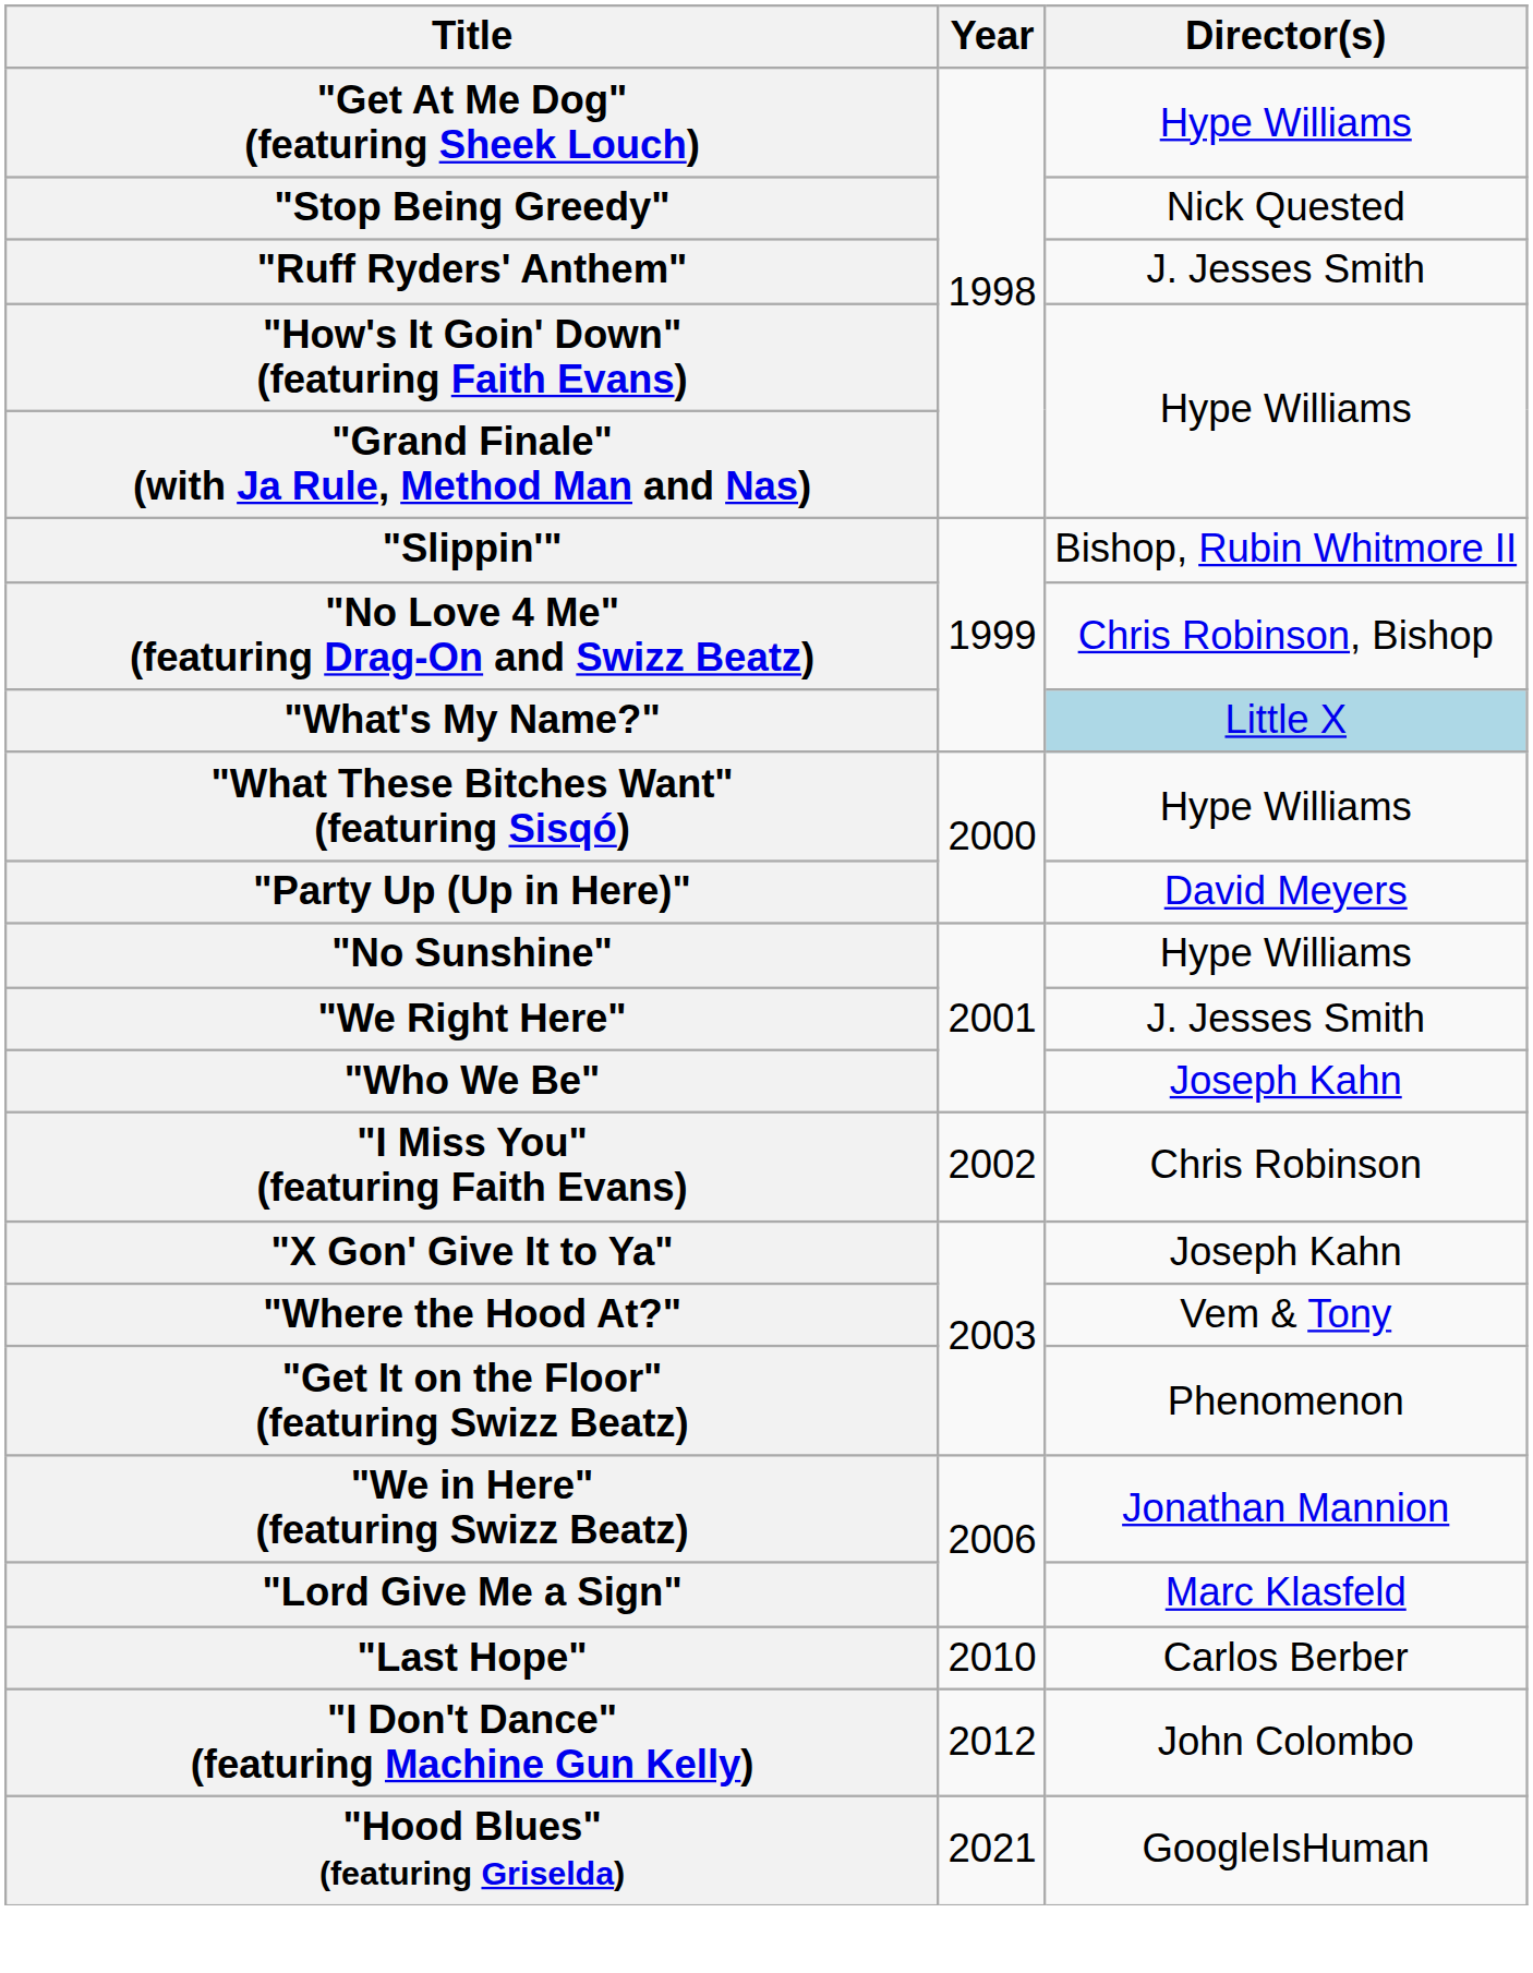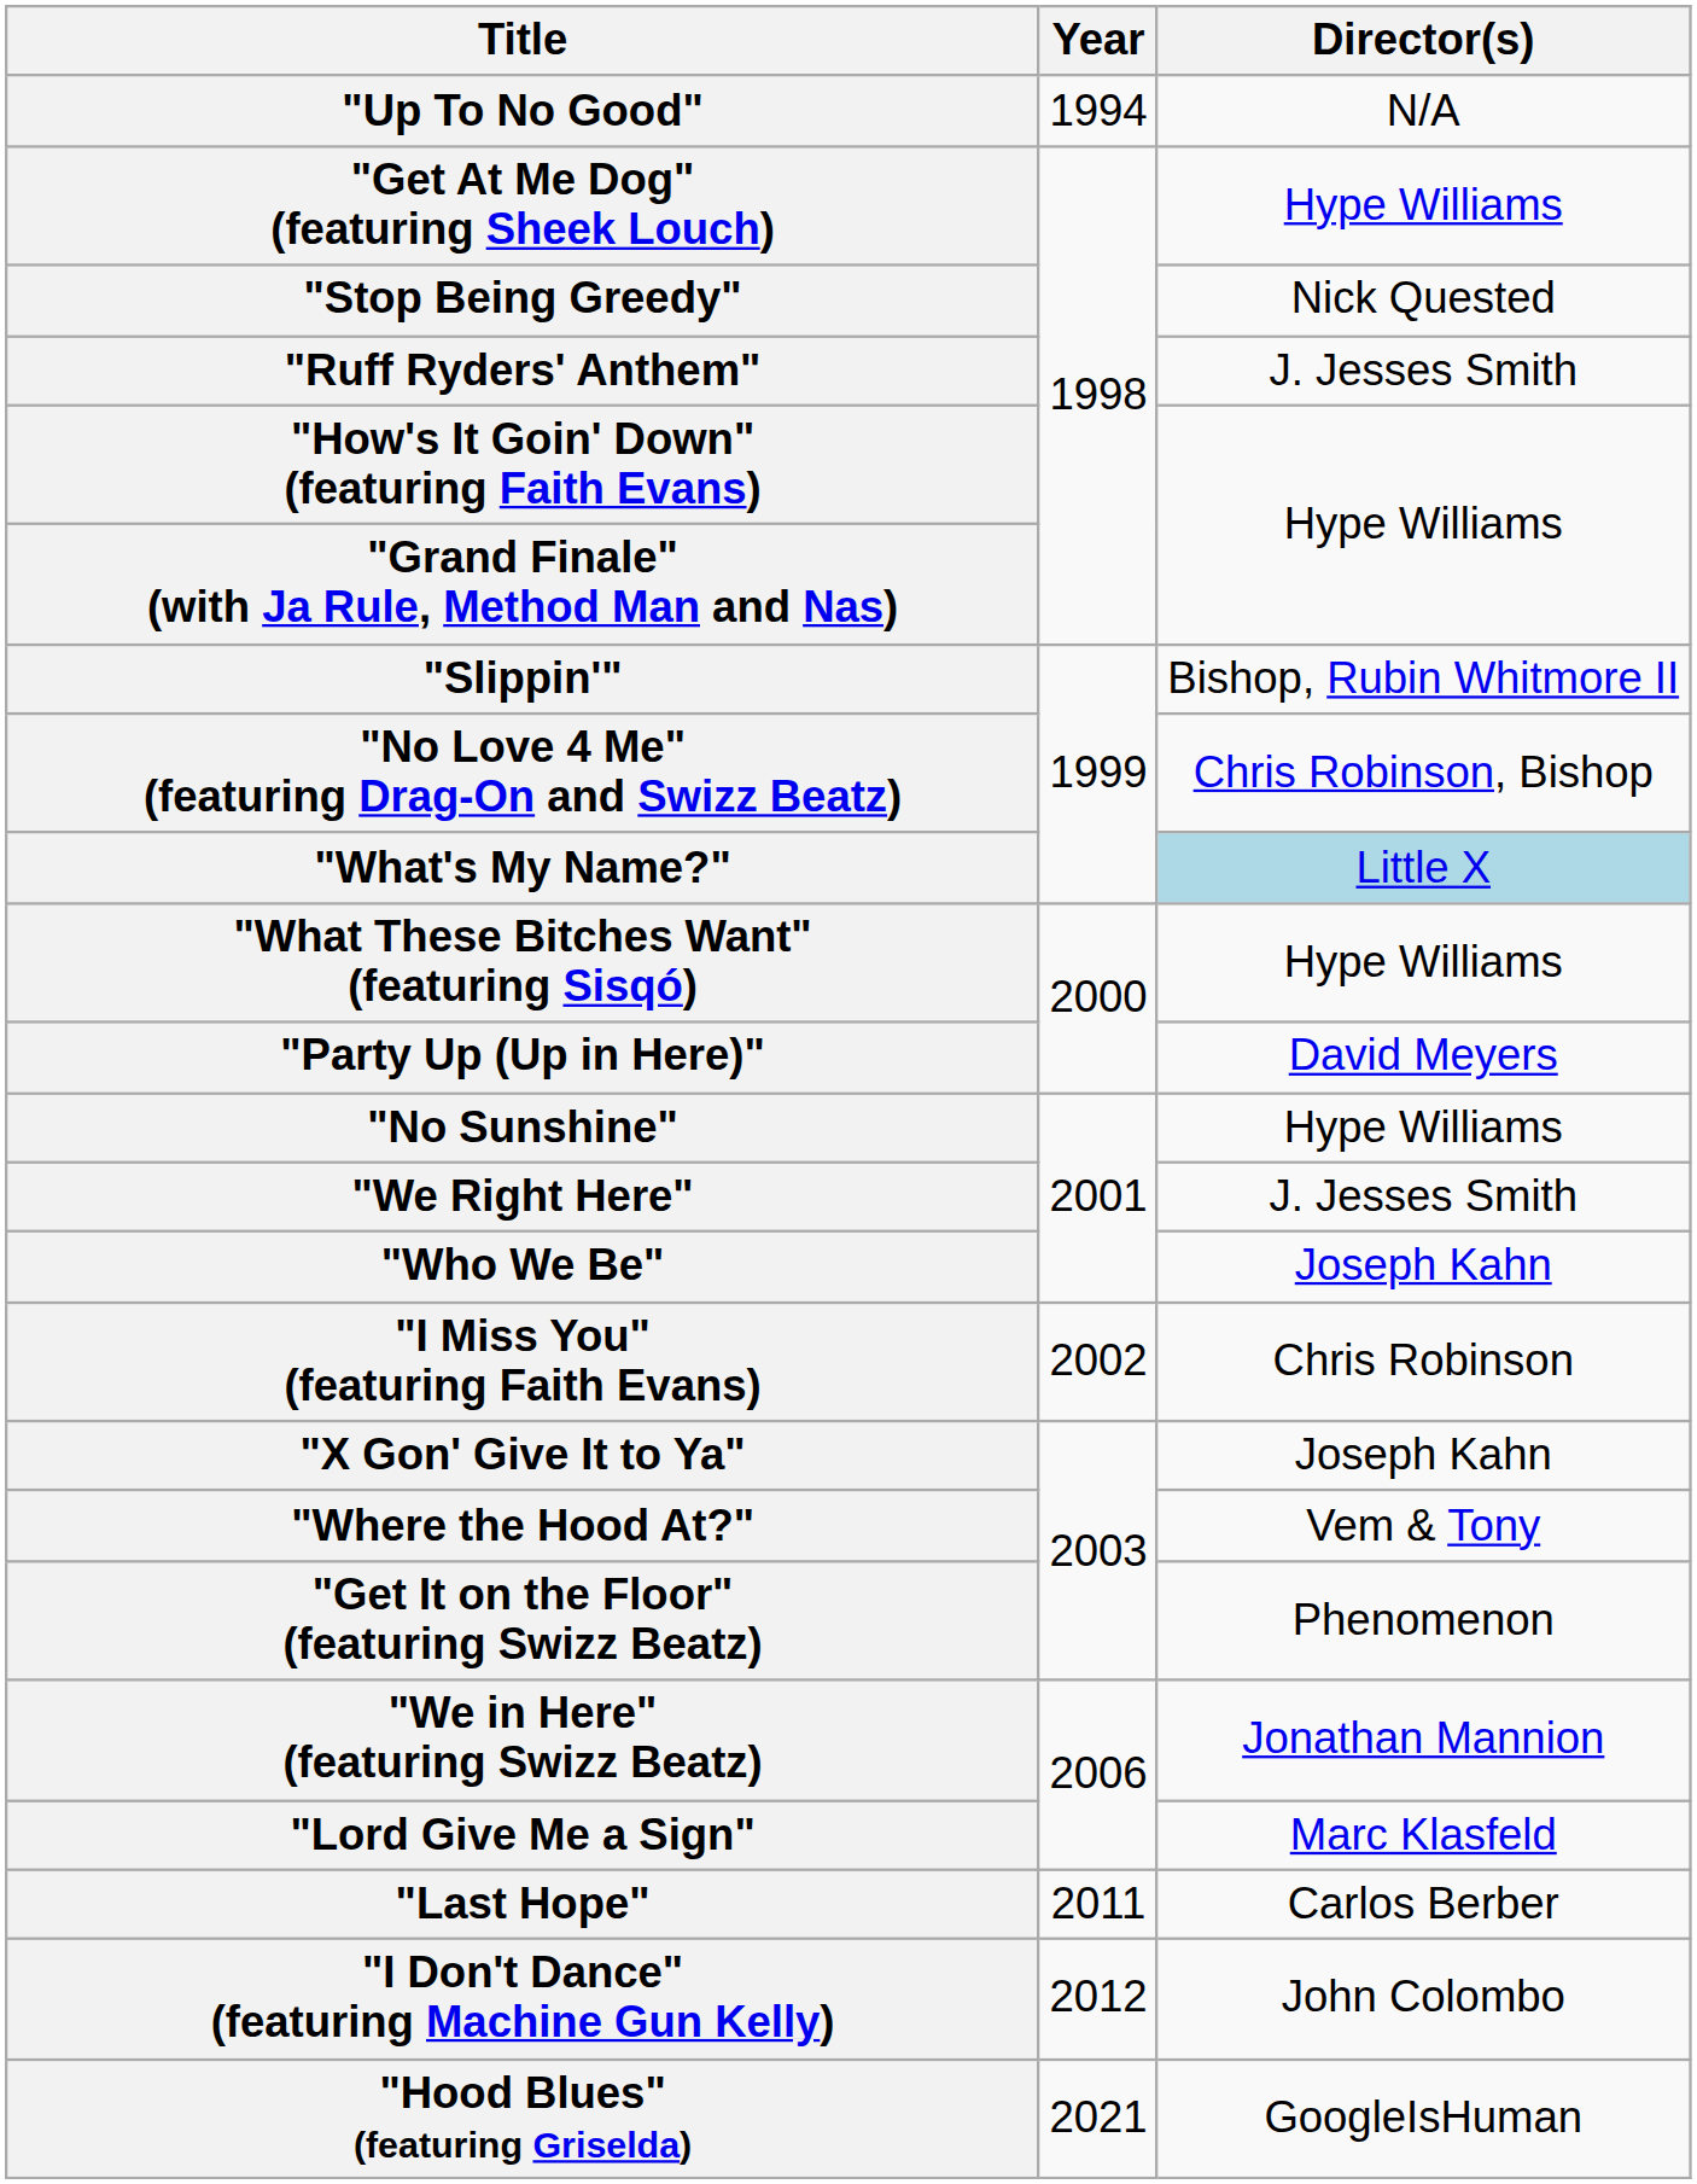+ row: "Up To No Good" | 1994 | N/A
"Last Hope" | Year: 2010 -> 2011
